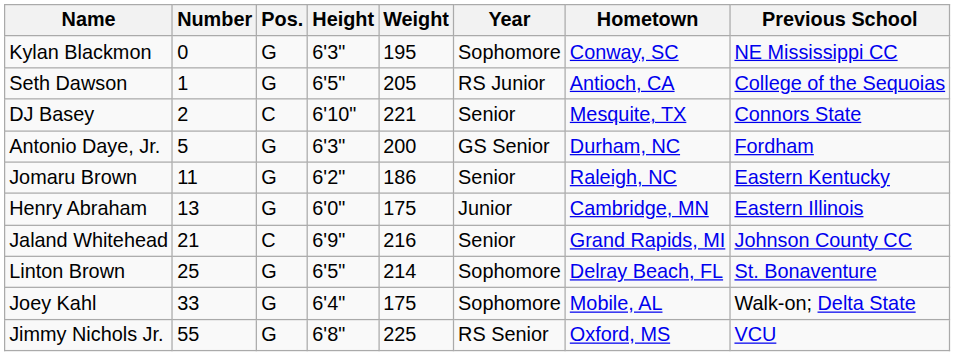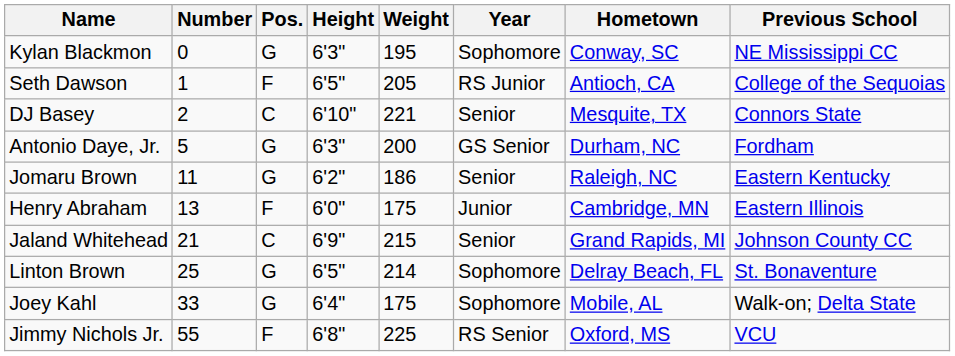Seth Dawson | Pos.: G -> F
Henry Abraham | Pos.: G -> F
Jaland Whitehead | Weight: 216 -> 215
Jimmy Nichols Jr. | Pos.: G -> F
